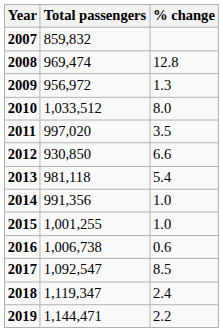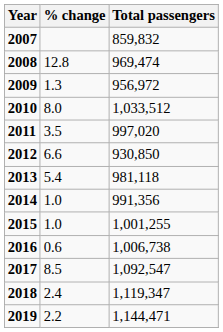columns swapped: Total passengers <-> % change
